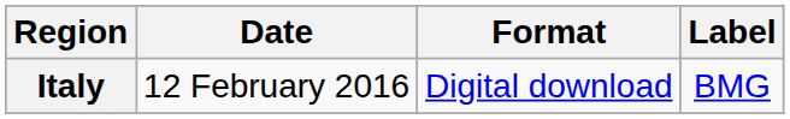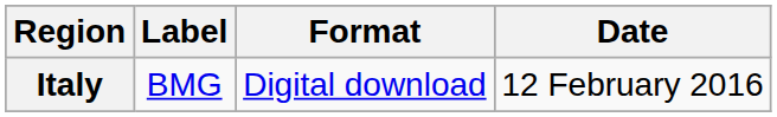columns swapped: Date <-> Label
